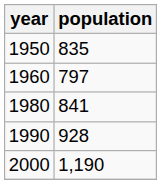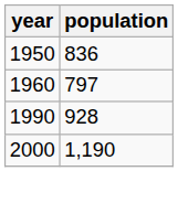1950 | population: 835 -> 836
- row: 1980 | 841
